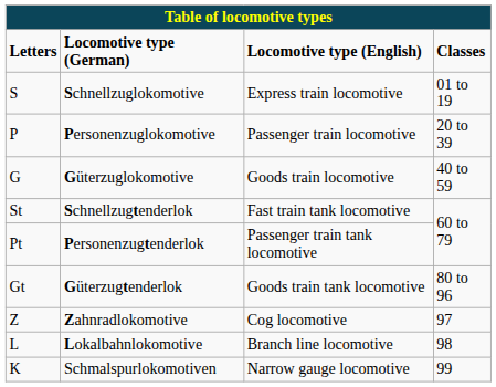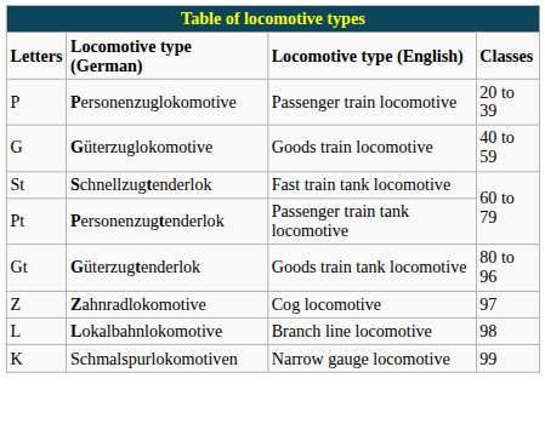- row: S | Schnellzuglokomotive | Express train locomotive | 01 to 19
